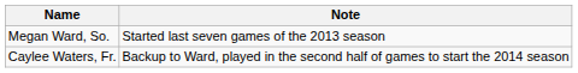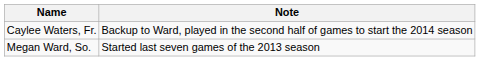rows swapped: Megan Ward, So. <-> Caylee Waters, Fr.
